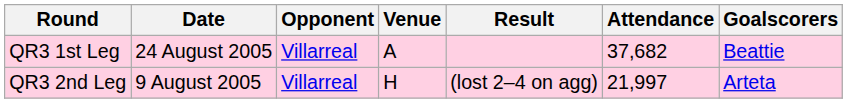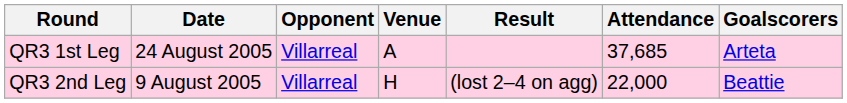QR3 1st Leg | Attendance: 37,682 -> 37,685
QR3 1st Leg | Goalscorers: Beattie -> Arteta
QR3 2nd Leg | Attendance: 21,997 -> 22,000
QR3 2nd Leg | Goalscorers: Arteta -> Beattie
